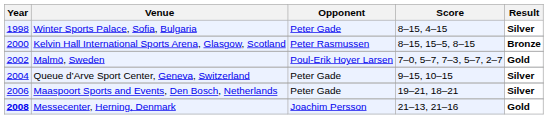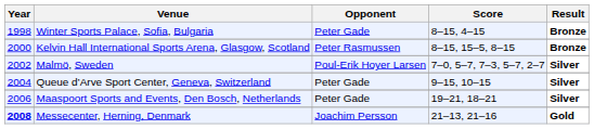Winter Sports Palace, Sofia, Bulgaria | Result: Silver -> Bronze
Malmö, Sweden | Result: Gold -> Silver
